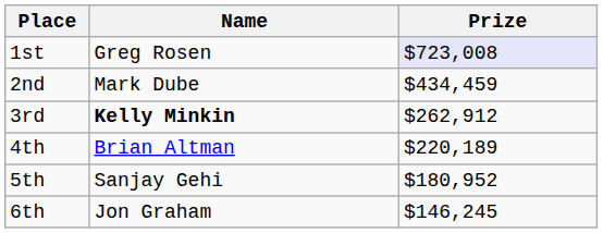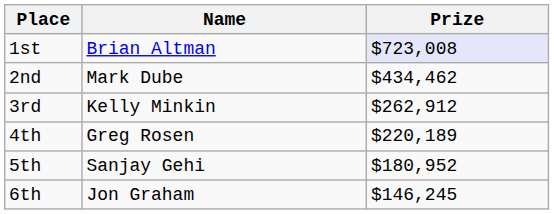1st | Name: Greg Rosen -> Brian Altman
2nd | Prize: $434,459 -> $434,462
3rd | Name: bold -> normal
4th | Name: Brian Altman -> Greg Rosen
